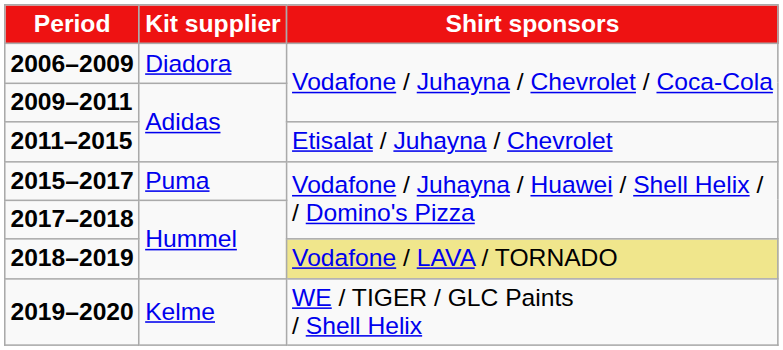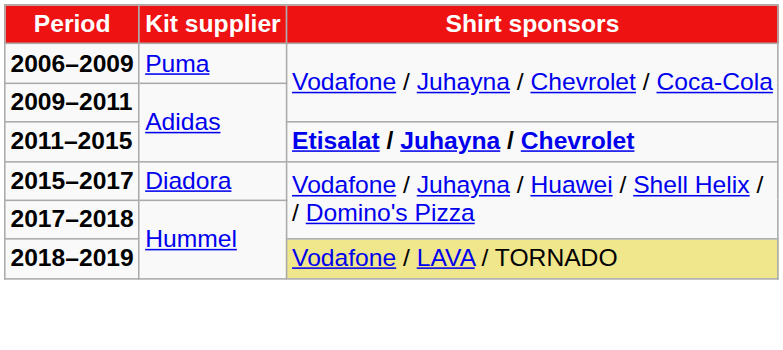2006–2009 | Kit supplier: Diadora -> Puma
2011–2015 | Shirt sponsors: normal -> bold
2015–2017 | Kit supplier: Puma -> Diadora
- row: 2019–2020 | Kelme | WE / TIGER / GLC Paints / Shell Helix
